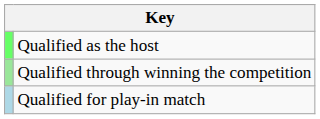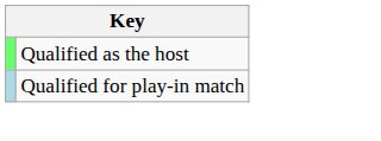- row: Qualified through winning the competition
